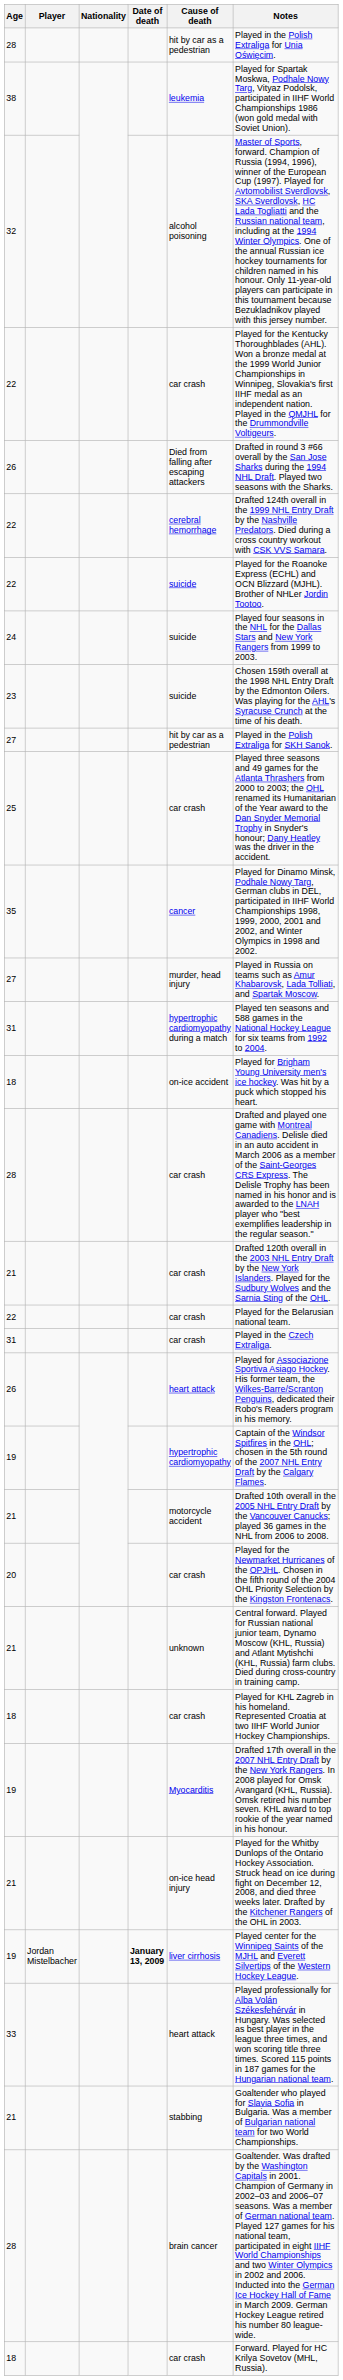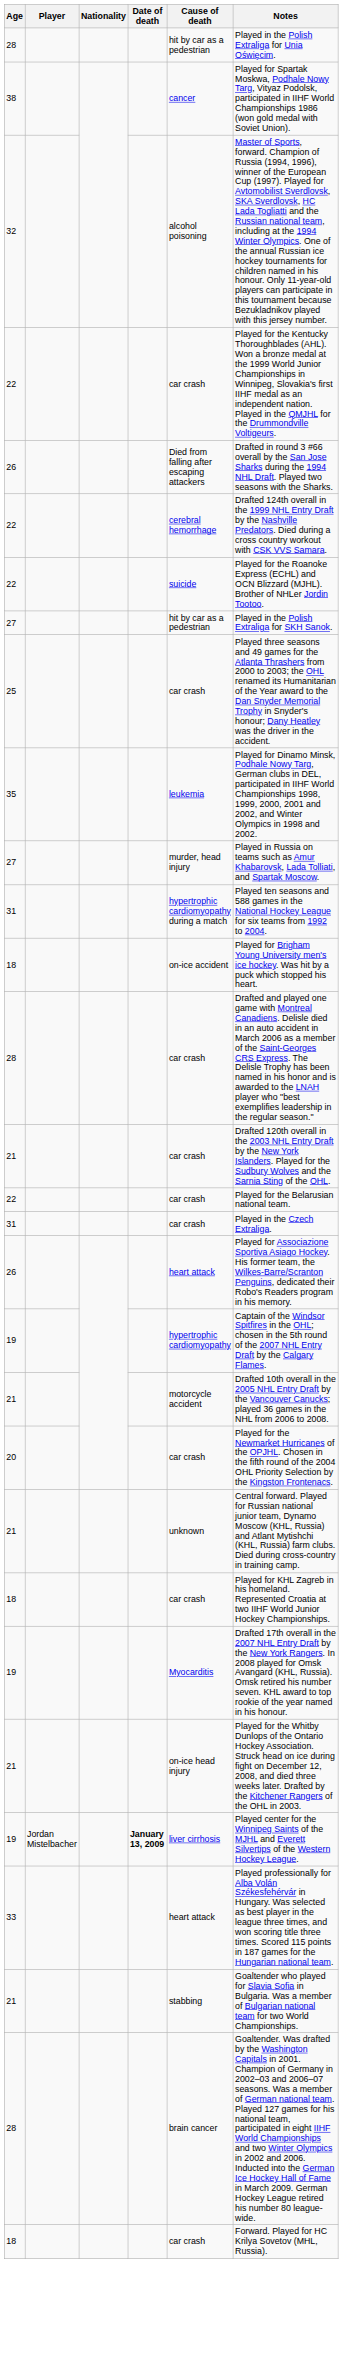38 | Cause of death: leukemia -> cancer
- row: 24 | suicide | Played four seasons in the NHL for the Dallas Stars and New York Rangers from 1999 to 2003.
- row: 23 | suicide | Chosen 159th overall at the 1998 NHL Entry Draft by the Edmonton Oilers. Was playing for the AHL's Syracuse Crunch at the time of his death.
35 | Cause of death: cancer -> leukemia
